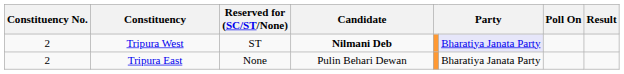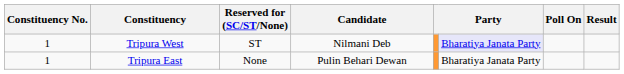Tripura West | Constituency No.: 2 -> 1
Tripura West | Candidate: bold -> normal
Tripura East | Constituency No.: 2 -> 1
